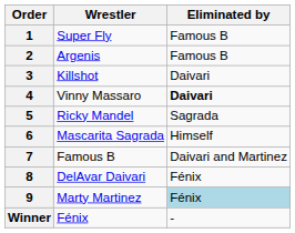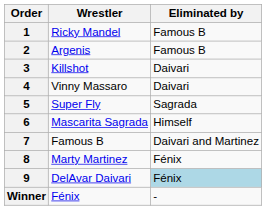1 | Wrestler: Super Fly -> Ricky Mandel
4 | Eliminated by: bold -> normal
5 | Wrestler: Ricky Mandel -> Super Fly
8 | Wrestler: DelAvar Daivari -> Marty Martinez
9 | Wrestler: Marty Martinez -> DelAvar Daivari
